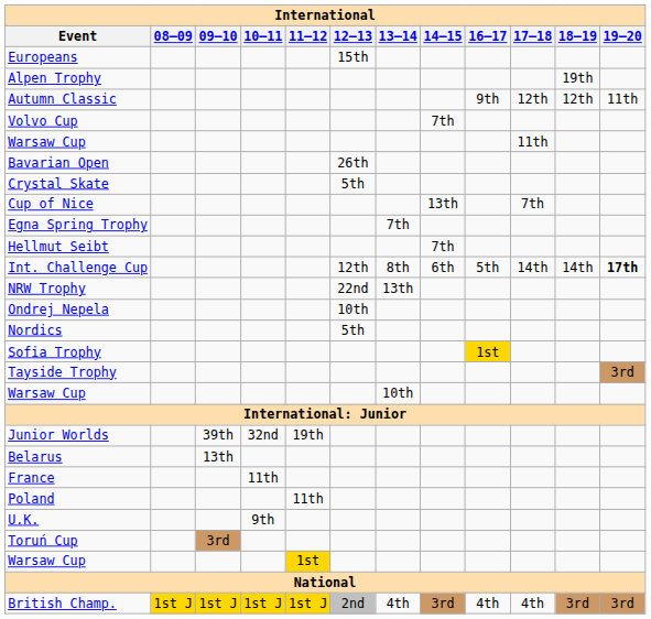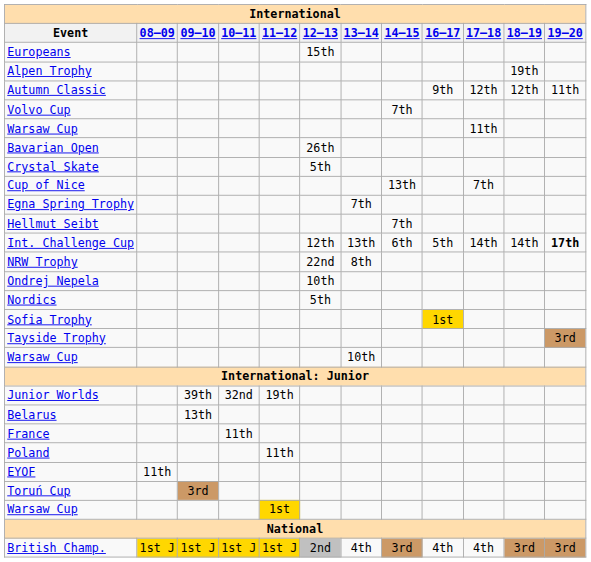Int. Challenge Cup | 13–14: 8th -> 13th
NRW Trophy | 13–14: 13th -> 8th
- row: U.K. | 9th
+ row: EYOF | 11th
